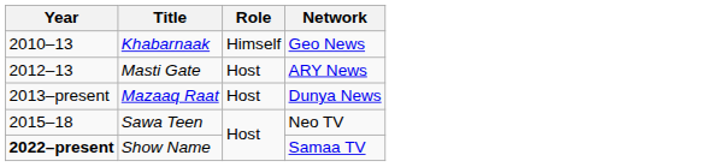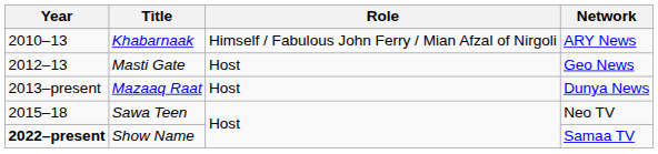Khabarnaak | Role: Himself -> Himself / Fabulous John Ferry / Mian Afzal of Nirgoli
Khabarnaak | Network: Geo News -> ARY News
Masti Gate | Network: ARY News -> Geo News
